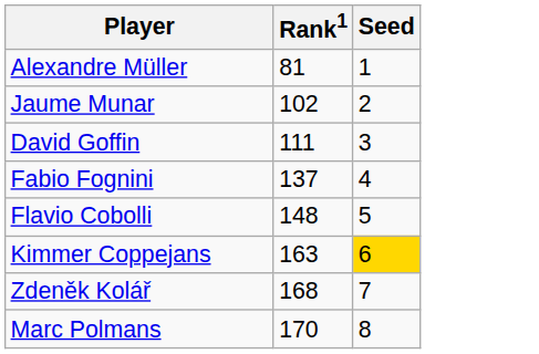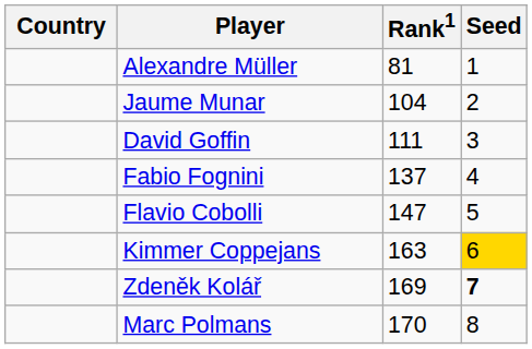+ column: Country
Jaume Munar | Rank1: 102 -> 104
Flavio Cobolli | Rank1: 148 -> 147
Zdeněk Kolář | Rank1: 168 -> 169
Zdeněk Kolář | Seed: normal -> bold
